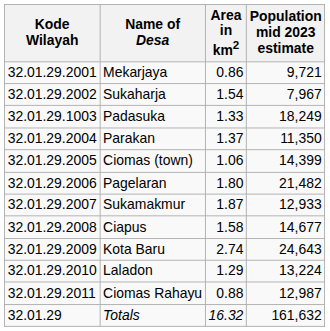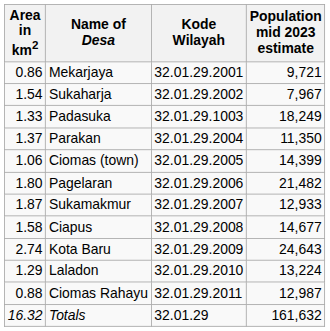columns swapped: Kode Wilayah <-> Area in km2
